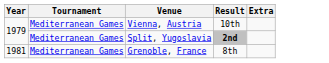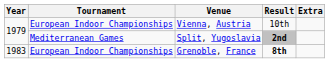Vienna, Austria | Tournament: Mediterranean Games -> European Indoor Championships
Grenoble, France | Year: 1981 -> 1983
Grenoble, France | Tournament: Mediterranean Games -> European Indoor Championships
Grenoble, France | Result: normal -> bold
